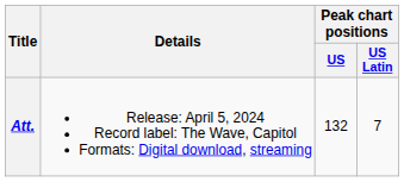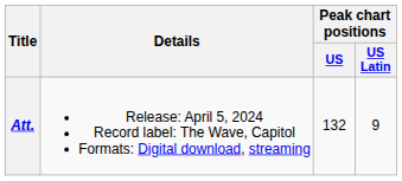Att. | Peak chart positions / US Latin: 7 -> 9
